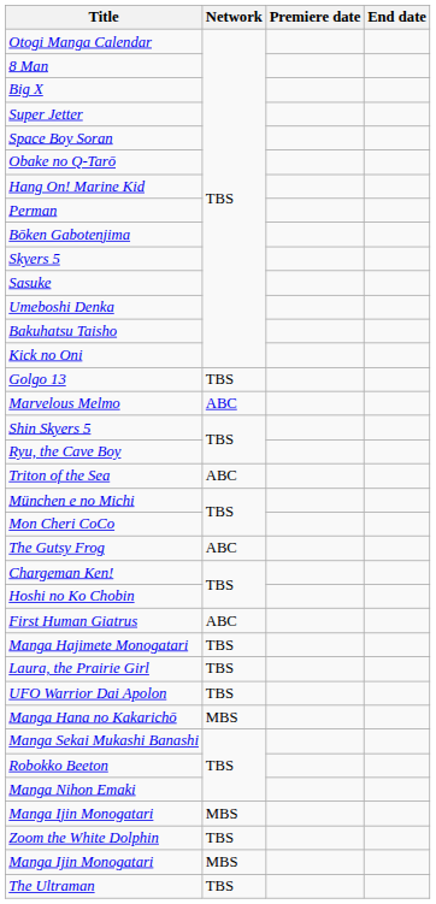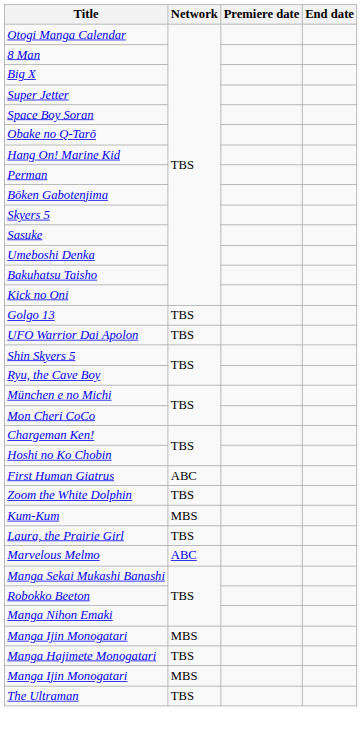rows swapped: Marvelous Melmo <-> UFO Warrior Dai Apolon
- row: Triton of the Sea | ABC
- row: The Gutsy Frog | ABC
rows swapped: Zoom the White Dolphin <-> Manga Hajimete Monogatari
+ row: Kum-Kum | MBS
- row: Manga Hana no Kakarichō | MBS
